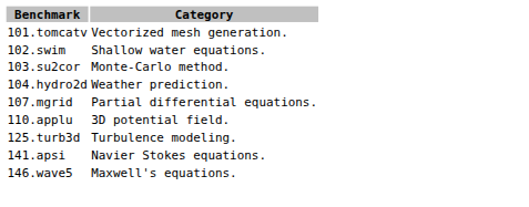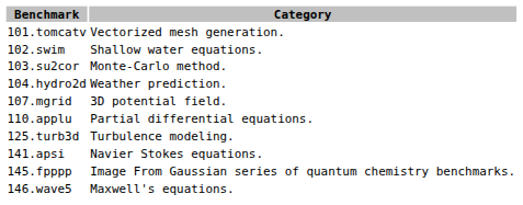107.mgrid | Category: Partial differential equations. -> 3D potential field.
110.applu | Category: 3D potential field. -> Partial differential equations.
+ row: 145.fpppp | Image From Gaussian series of quantum chemistry benchmarks.
